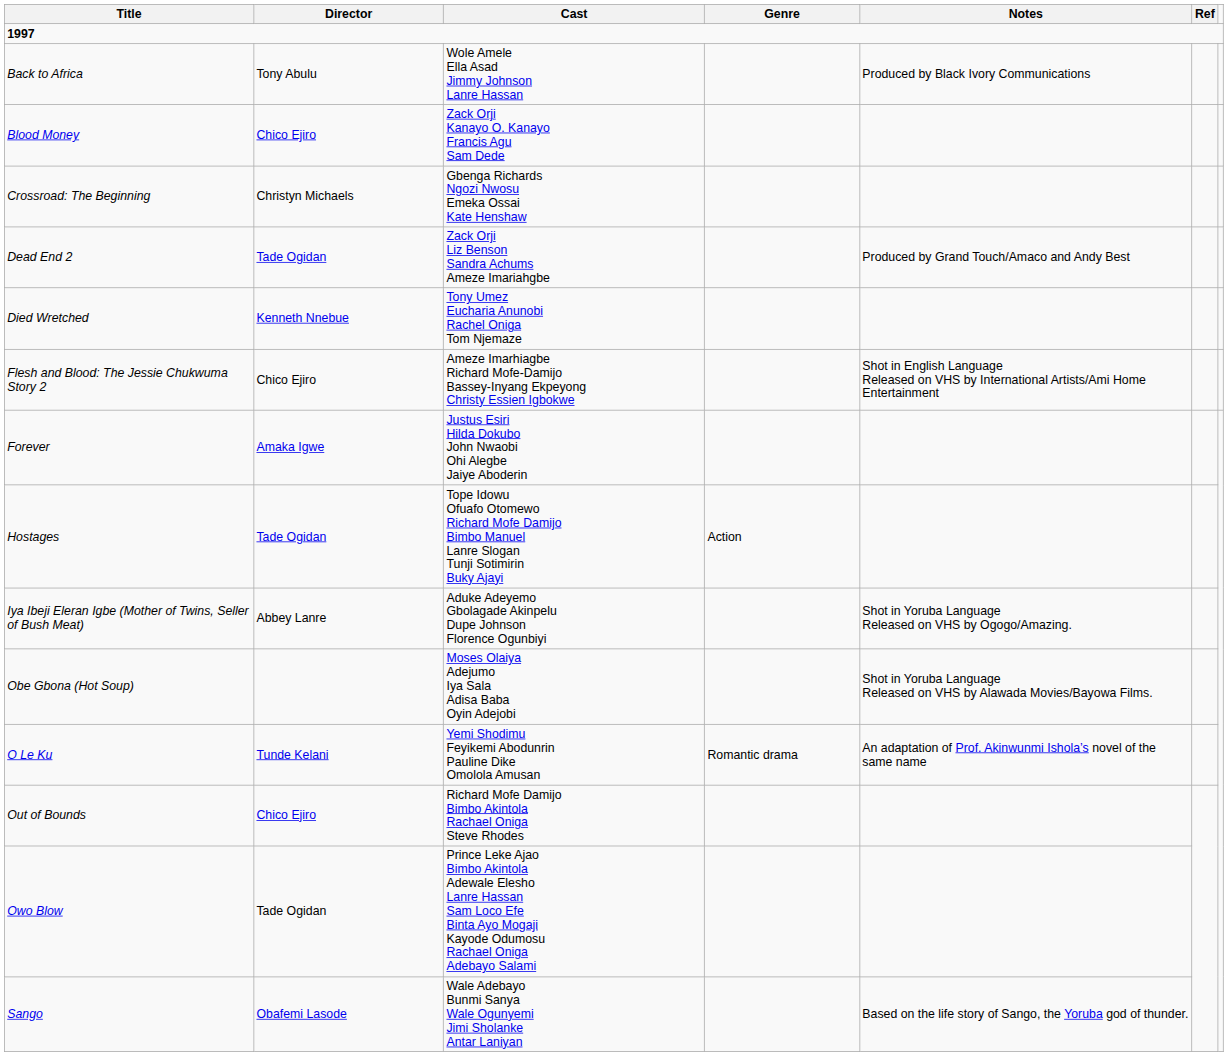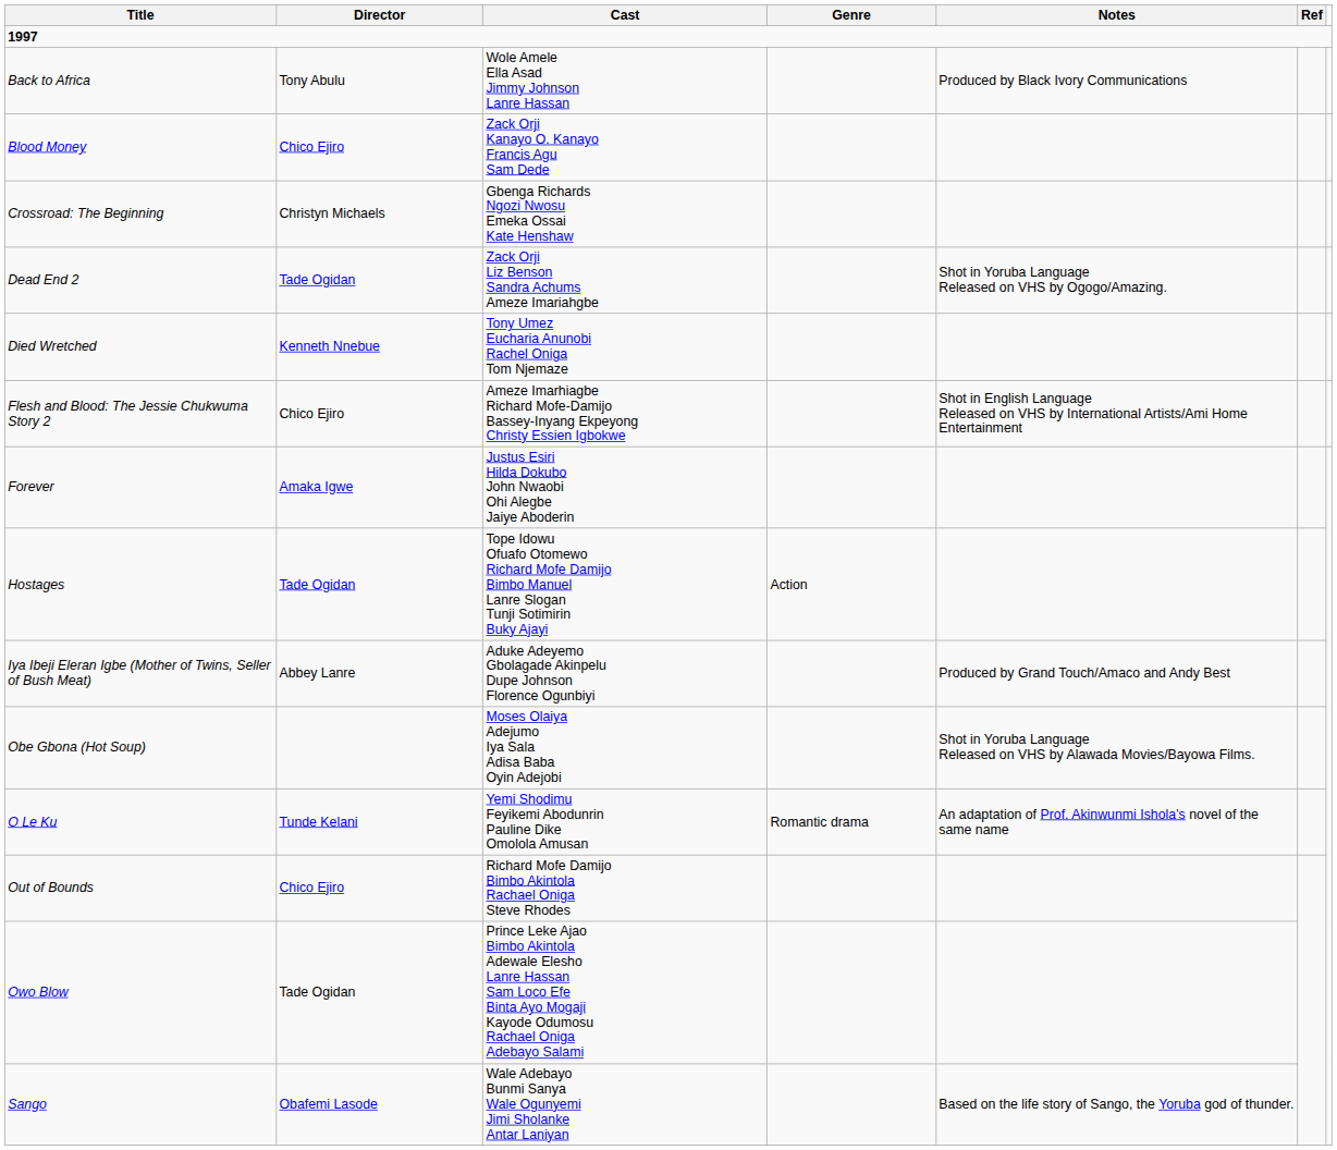Dead End 2 | Notes: Produced by Grand Touch/Amaco and Andy Best -> Shot in Yoruba Language Released on VHS by Ogogo/Amazing.
Iya Ibeji Eleran Igbe (Mother of Twins, Seller of Bush Meat) | Notes: Shot in Yoruba Language Released on VHS by Ogogo/Amazing. -> Produced by Grand Touch/Amaco and Andy Best
